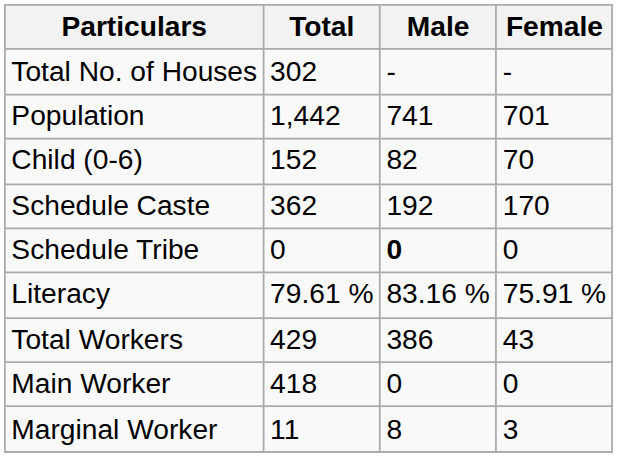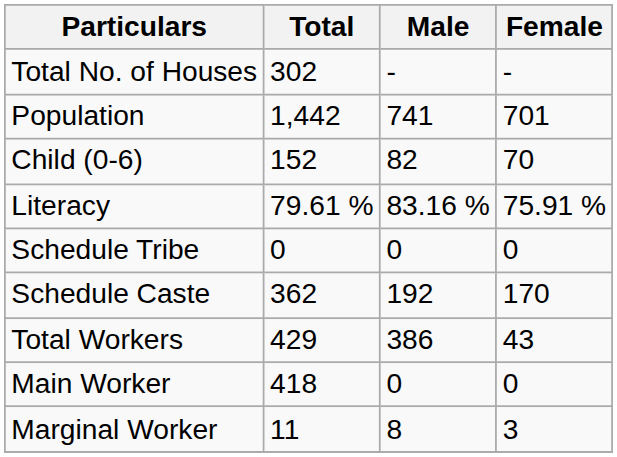rows swapped: Schedule Caste <-> Literacy
Schedule Tribe | Male: bold -> normal
